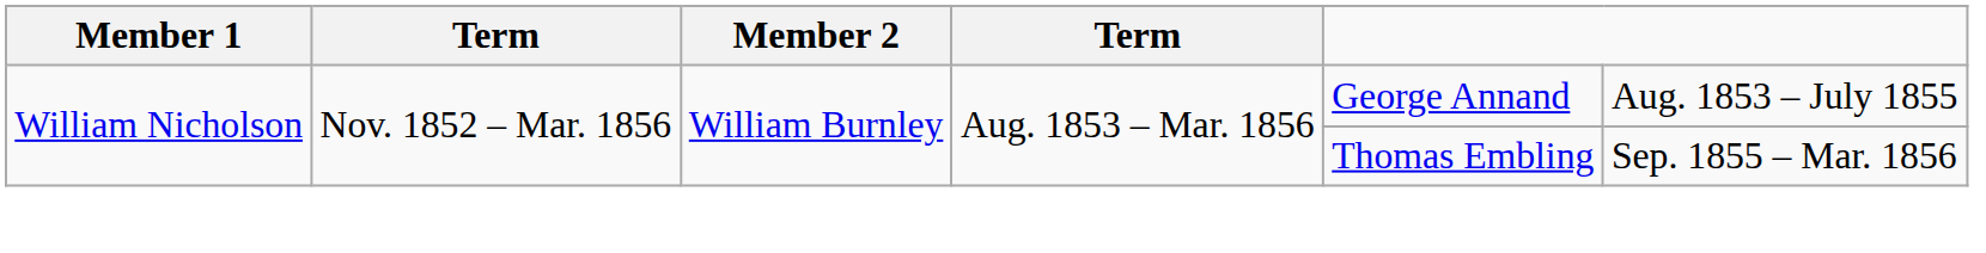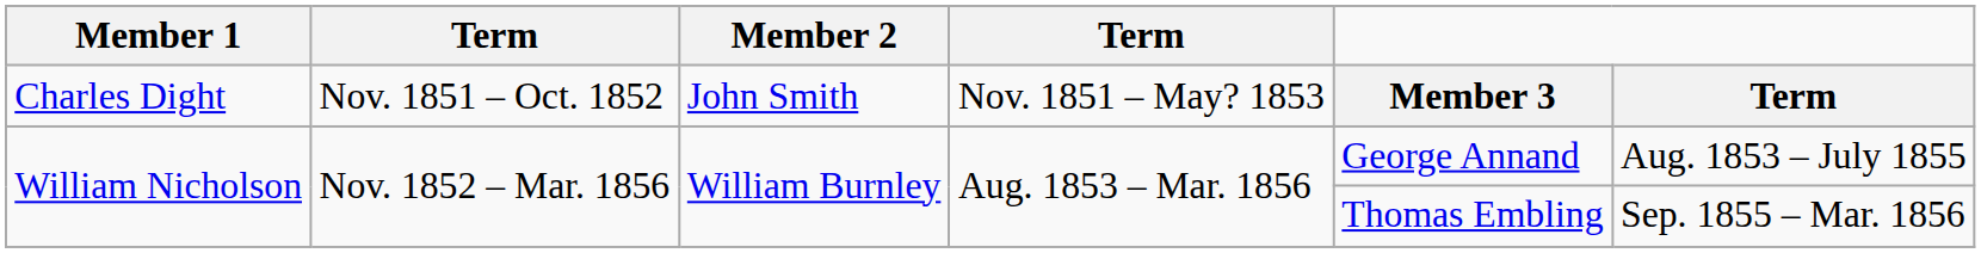+ row: Charles Dight | Nov. 1851 – Oct. 1852 | John Smith | Nov. 1851 – May? 1853 | Member 3 | Term
